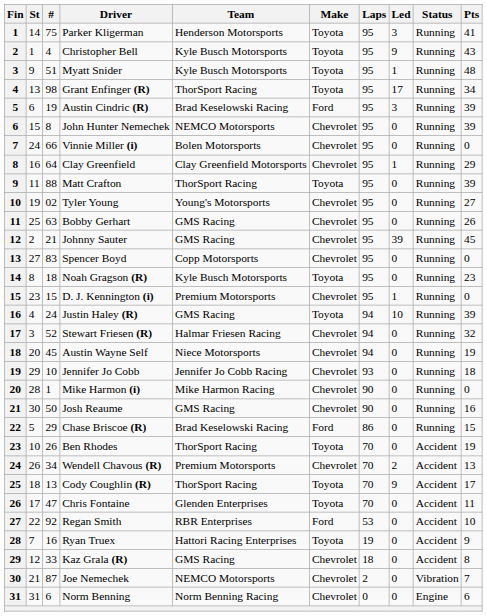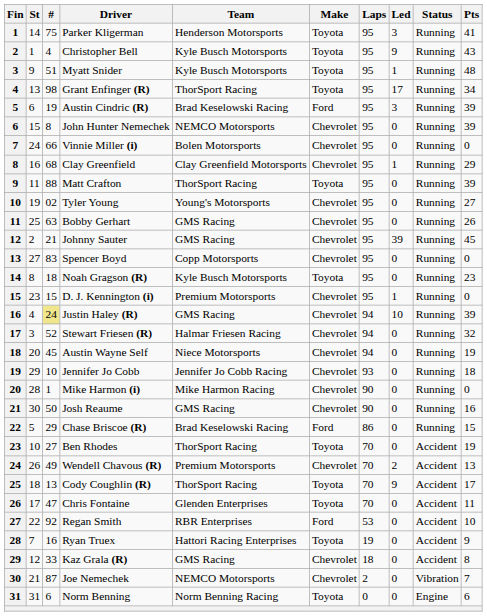Clay Greenfield | #: 64 -> 68
Justin Haley (R) | #: no background -> khaki background
Justin Haley (R) | Make: Toyota -> Chevrolet
Ben Rhodes | #: 26 -> 27
Wendell Chavous (R) | #: 34 -> 49
Norm Benning | Make: Chevrolet -> Toyota
